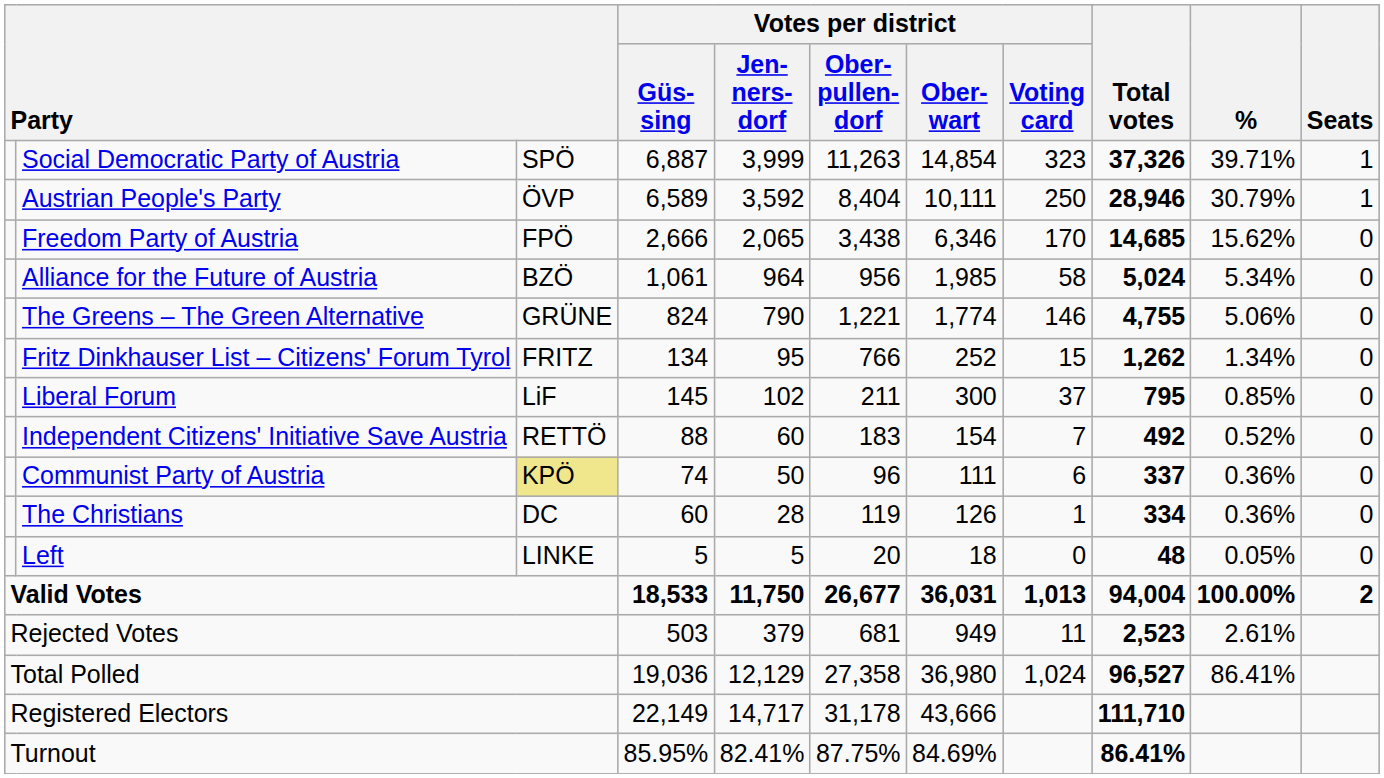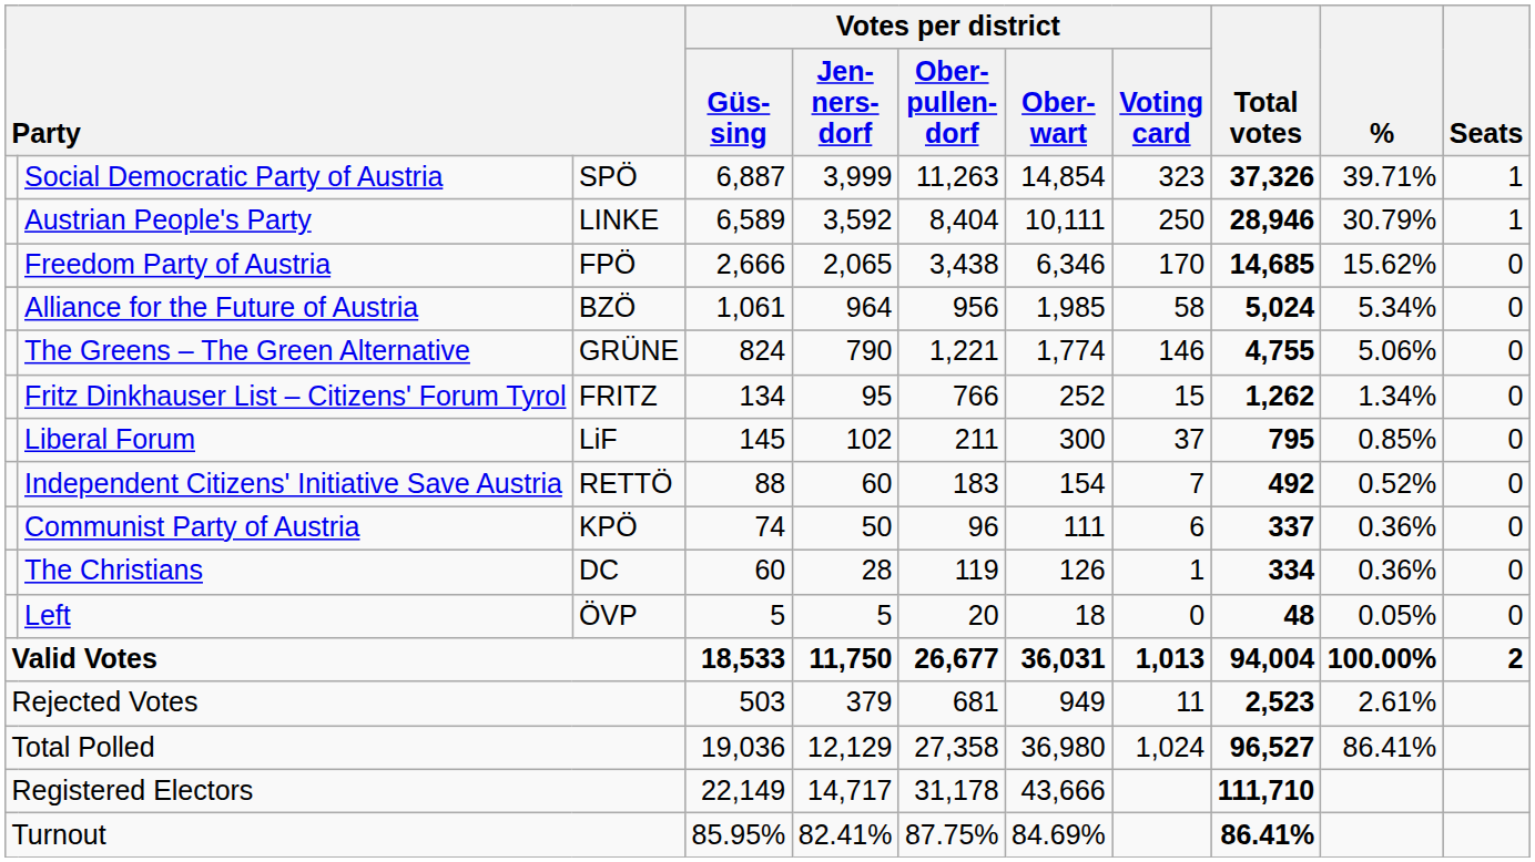Austrian People's Party | column 3: ÖVP -> LINKE
Communist Party of Austria | column 3: khaki background -> no background
Left | column 3: LINKE -> ÖVP
